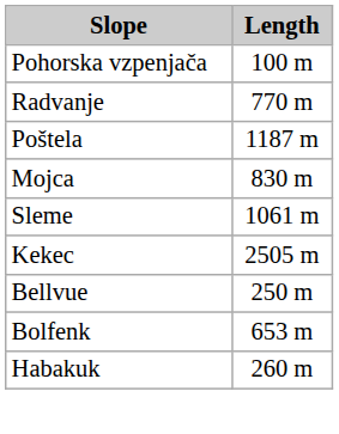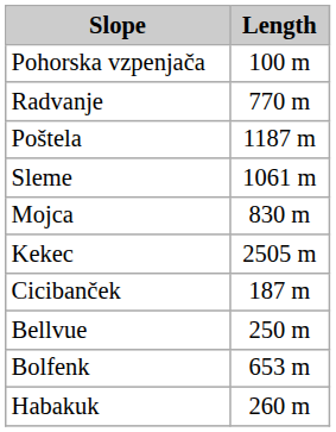rows swapped: Sleme <-> Mojca
+ row: Cicibanček | 187 m
